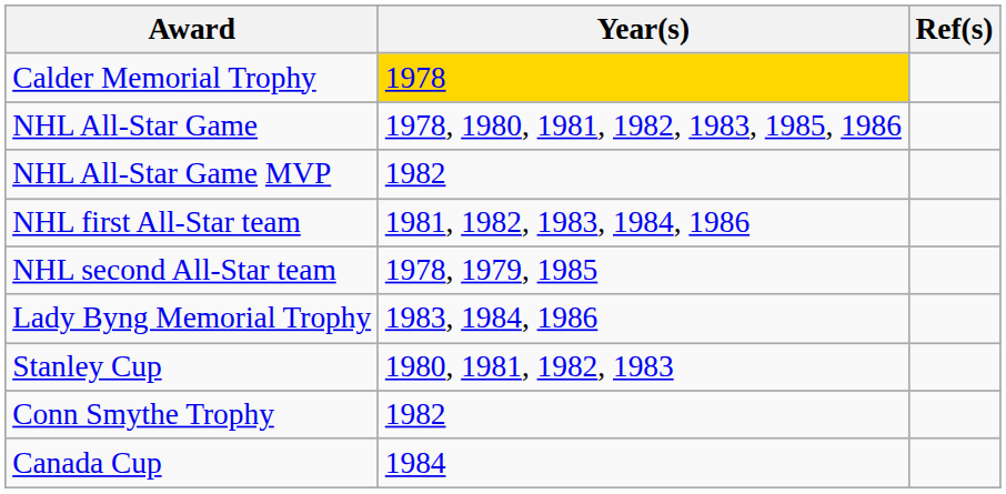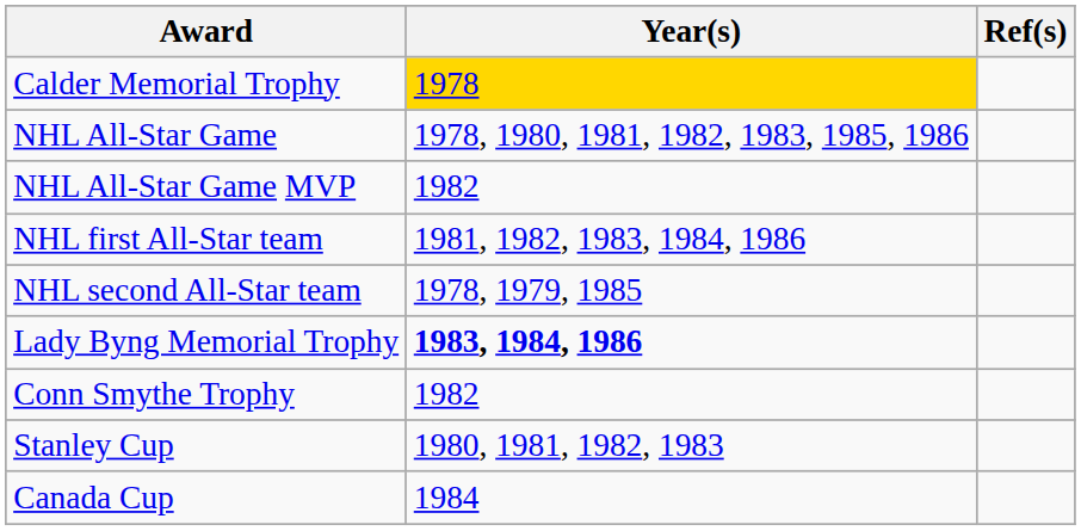Lady Byng Memorial Trophy | Year(s): normal -> bold
rows swapped: Stanley Cup <-> Conn Smythe Trophy
